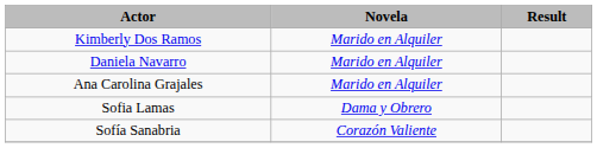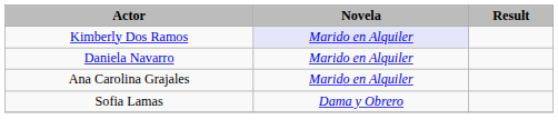Kimberly Dos Ramos | Novela: no background -> lavender background
- row: Sofía Sanabria | Corazón Valiente
